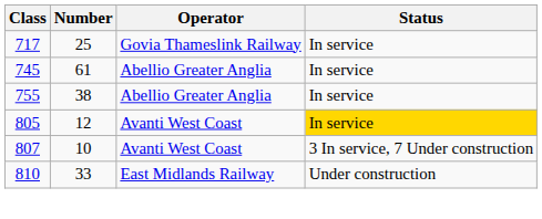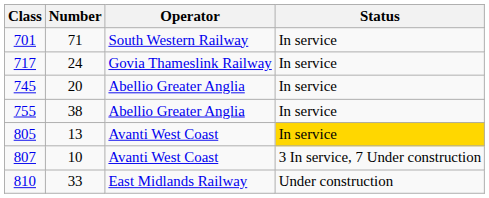+ row: 701 | 71 | South Western Railway | In service
717 | Number: 25 -> 24
745 | Number: 61 -> 20
805 | Number: 12 -> 13
